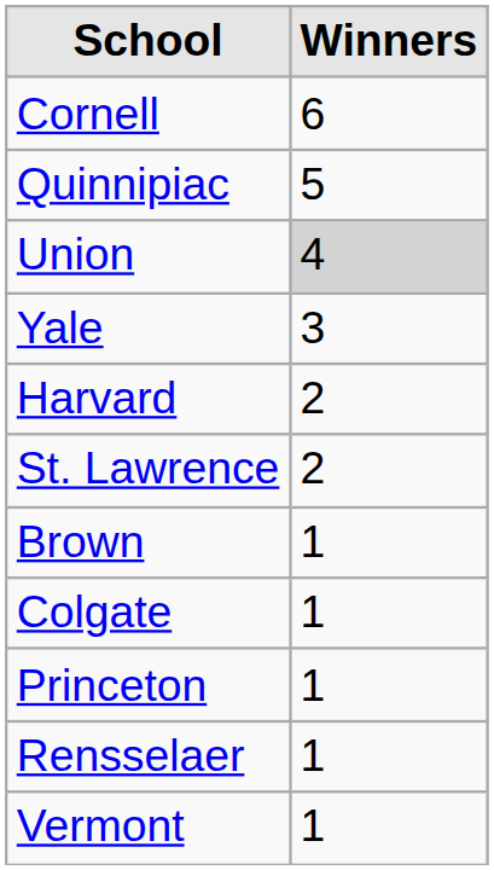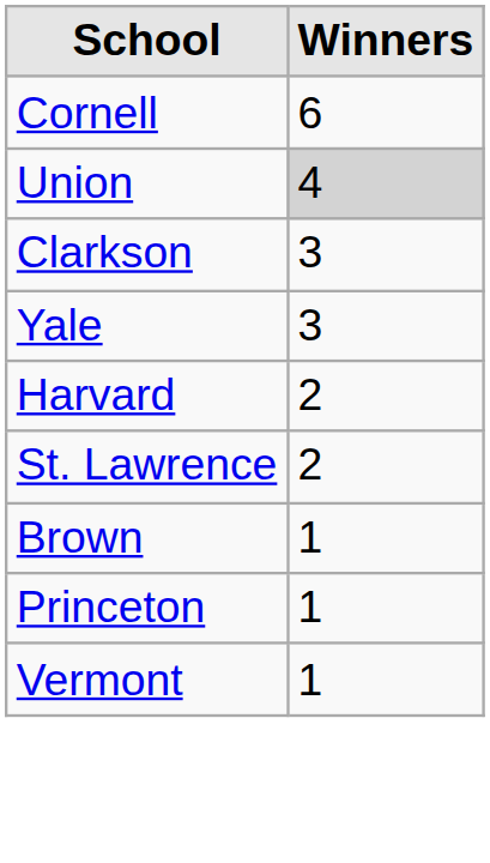- row: Quinnipiac | 5
+ row: Clarkson | 3
- row: Colgate | 1
- row: Rensselaer | 1
